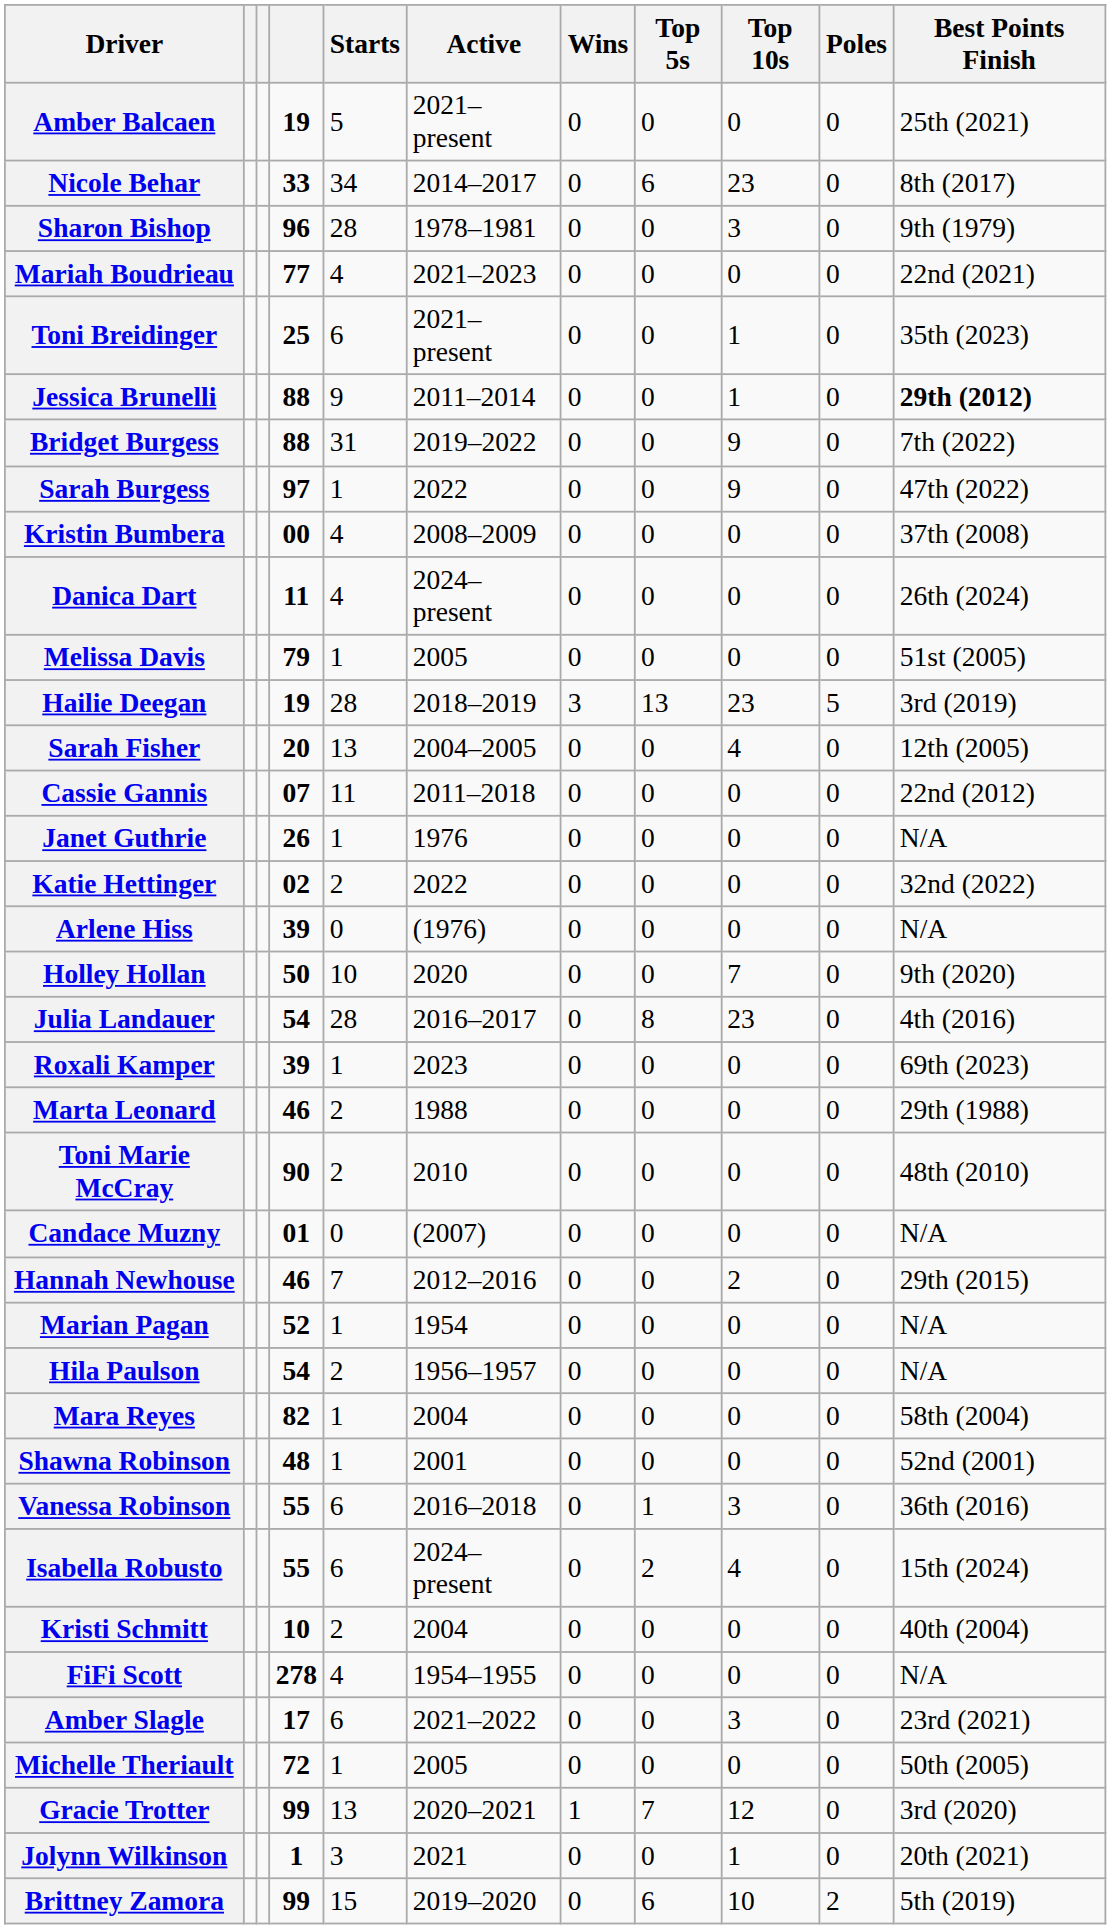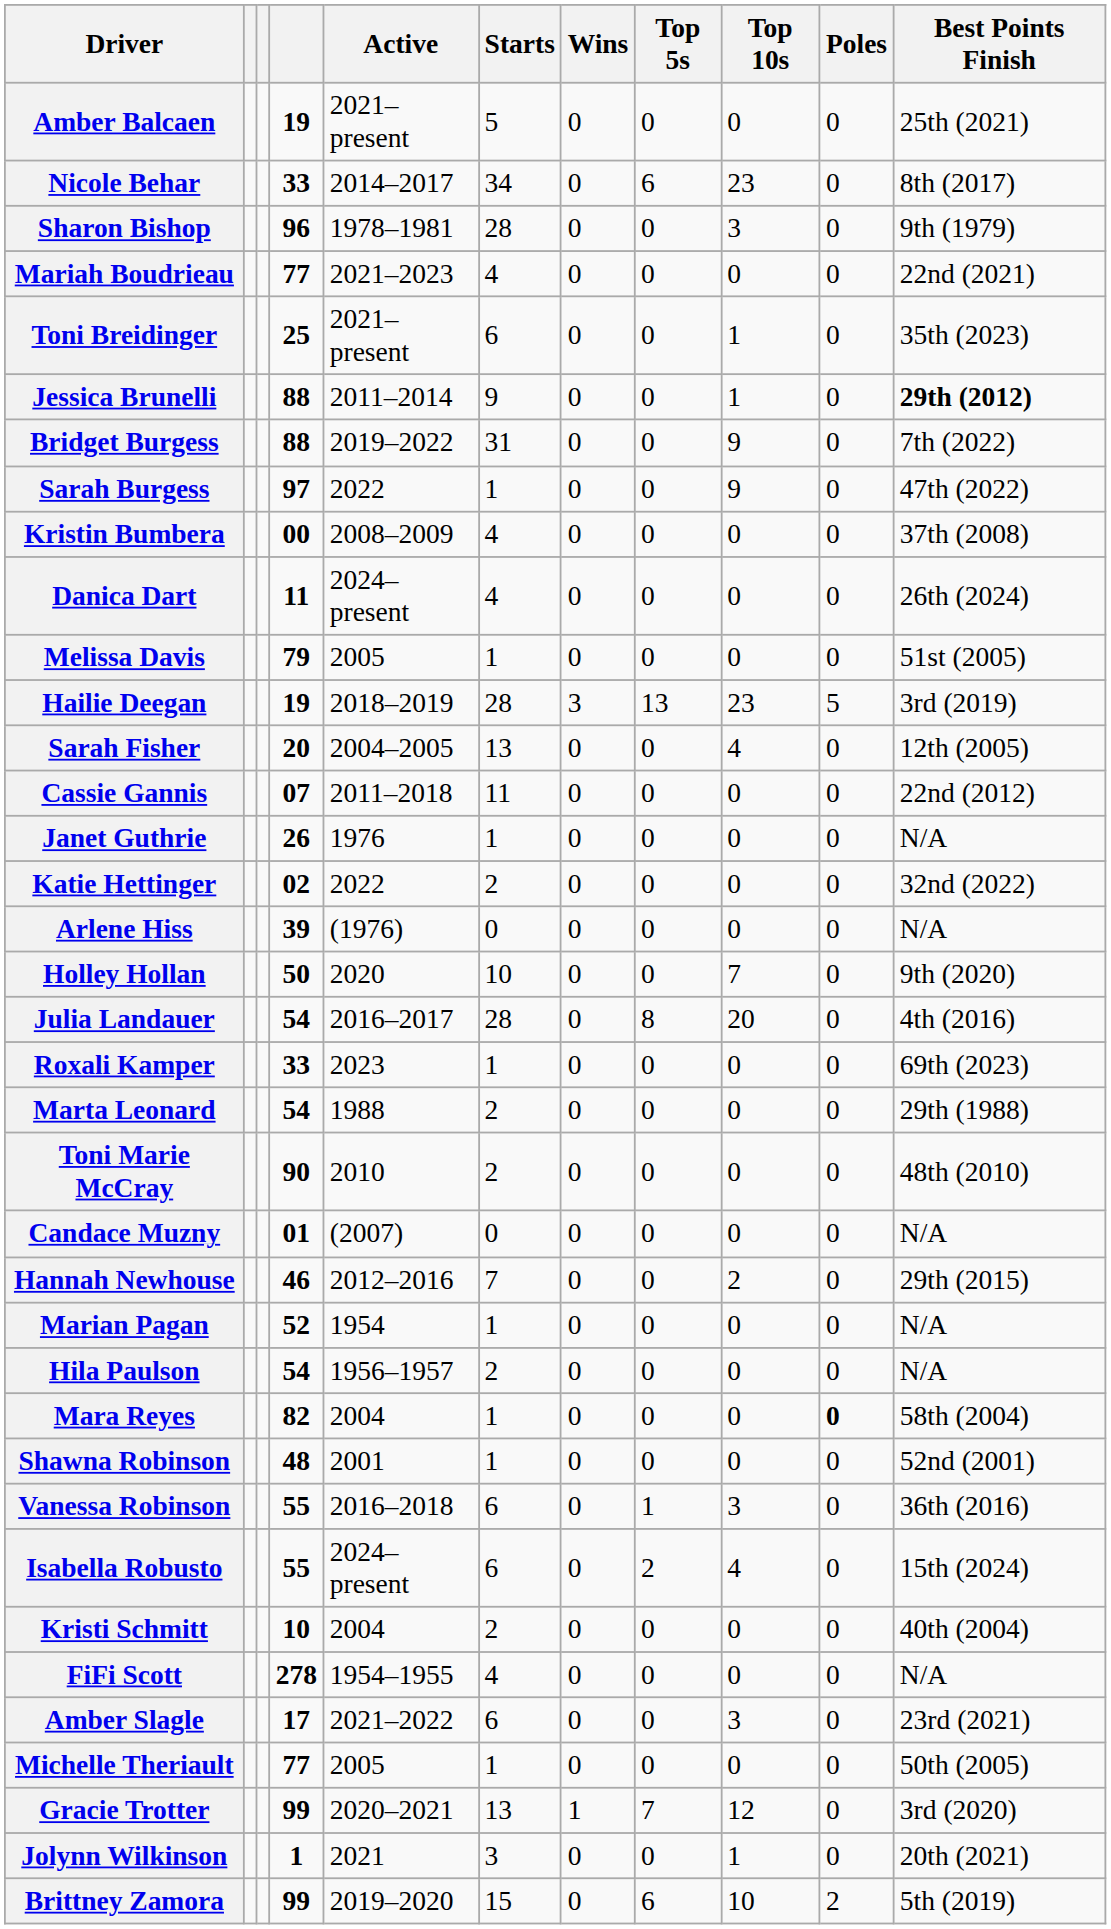columns swapped: Active <-> Starts
Julia Landauer | Top 10s: 23 -> 20
Roxali Kamper | column 4: 39 -> 33
Marta Leonard | column 4: 46 -> 54
Mara Reyes | Poles: normal -> bold
Michelle Theriault | column 4: 72 -> 77
